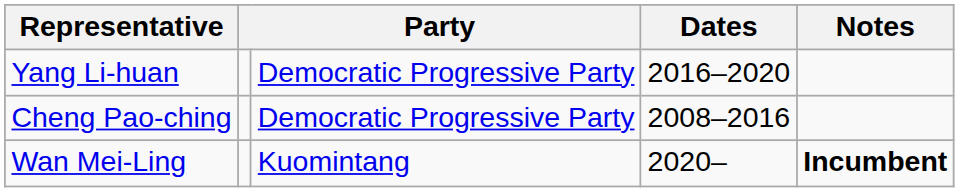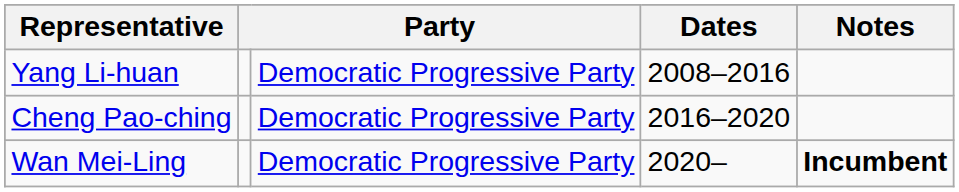Yang Li-huan | Dates: 2016–2020 -> 2008–2016
Cheng Pao-ching | Dates: 2008–2016 -> 2016–2020
Wan Mei-Ling | column 3: Kuomintang -> Democratic Progressive Party
